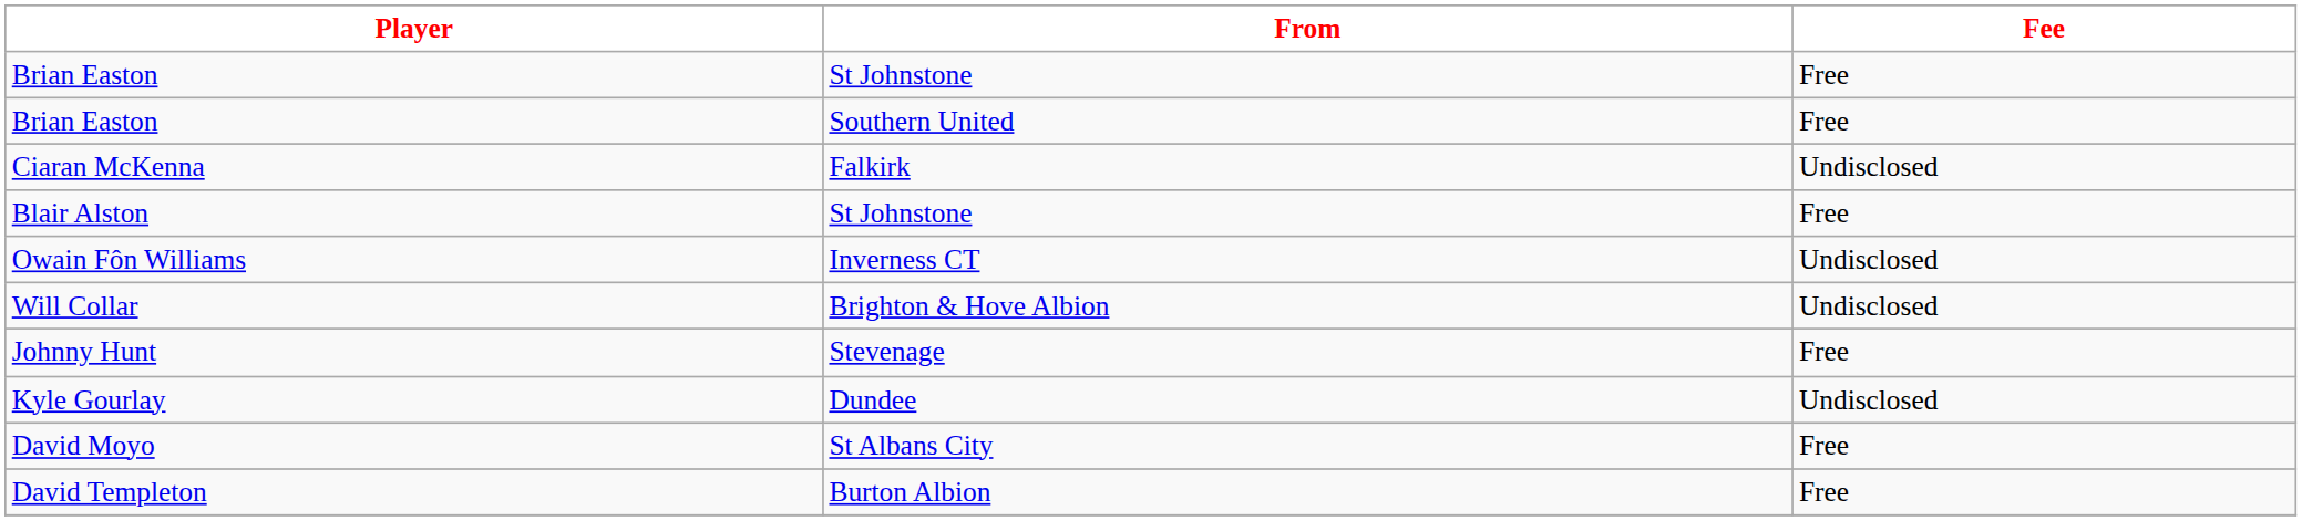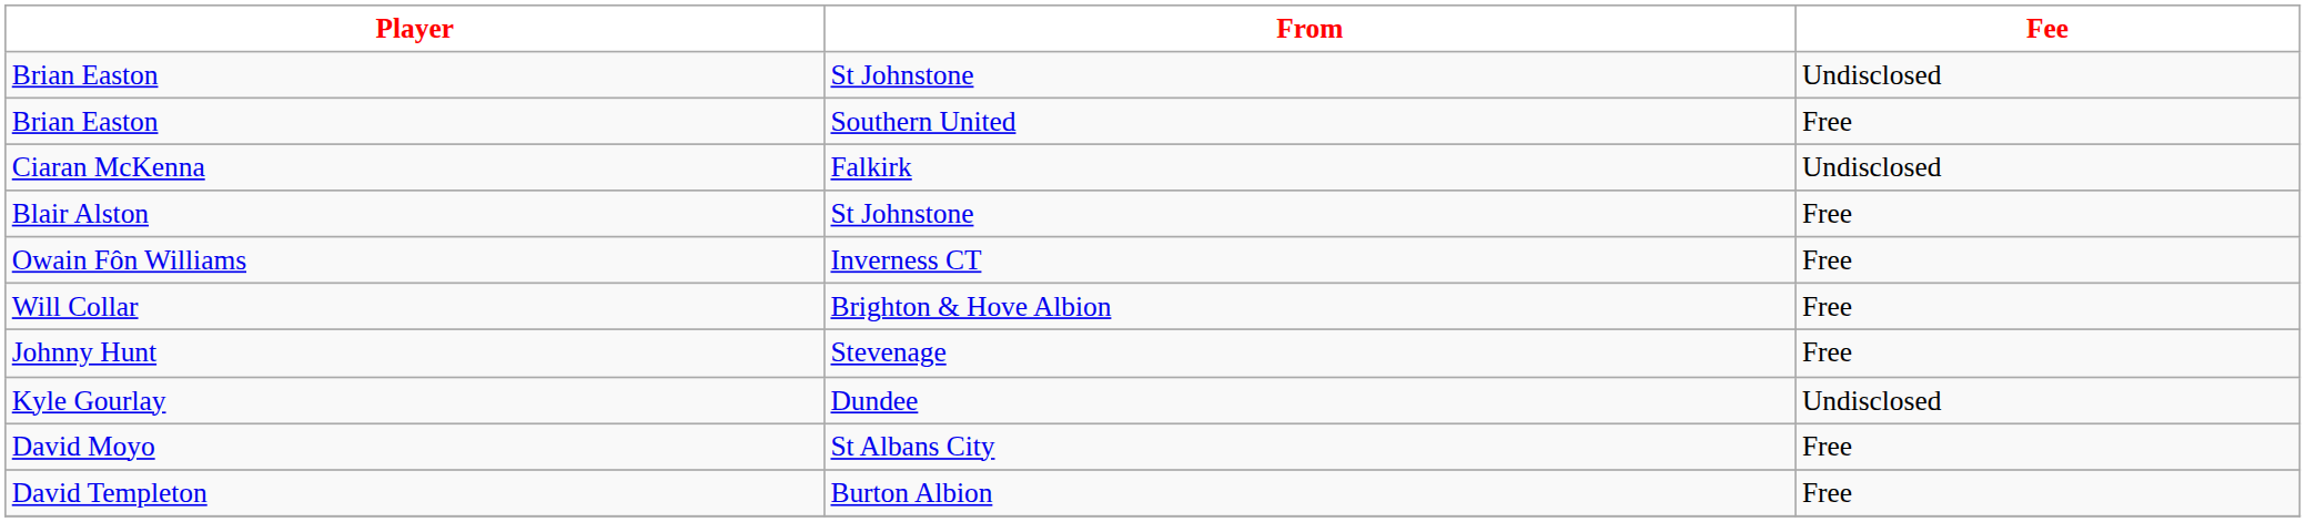Brian Easton / St Johnstone | Fee: Free -> Undisclosed
Owain Fôn Williams | Fee: Undisclosed -> Free
Will Collar | Fee: Undisclosed -> Free
